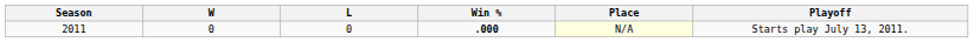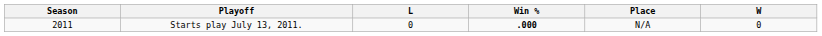columns swapped: W <-> Playoff
2011 | Place: lightyellow background -> no background
